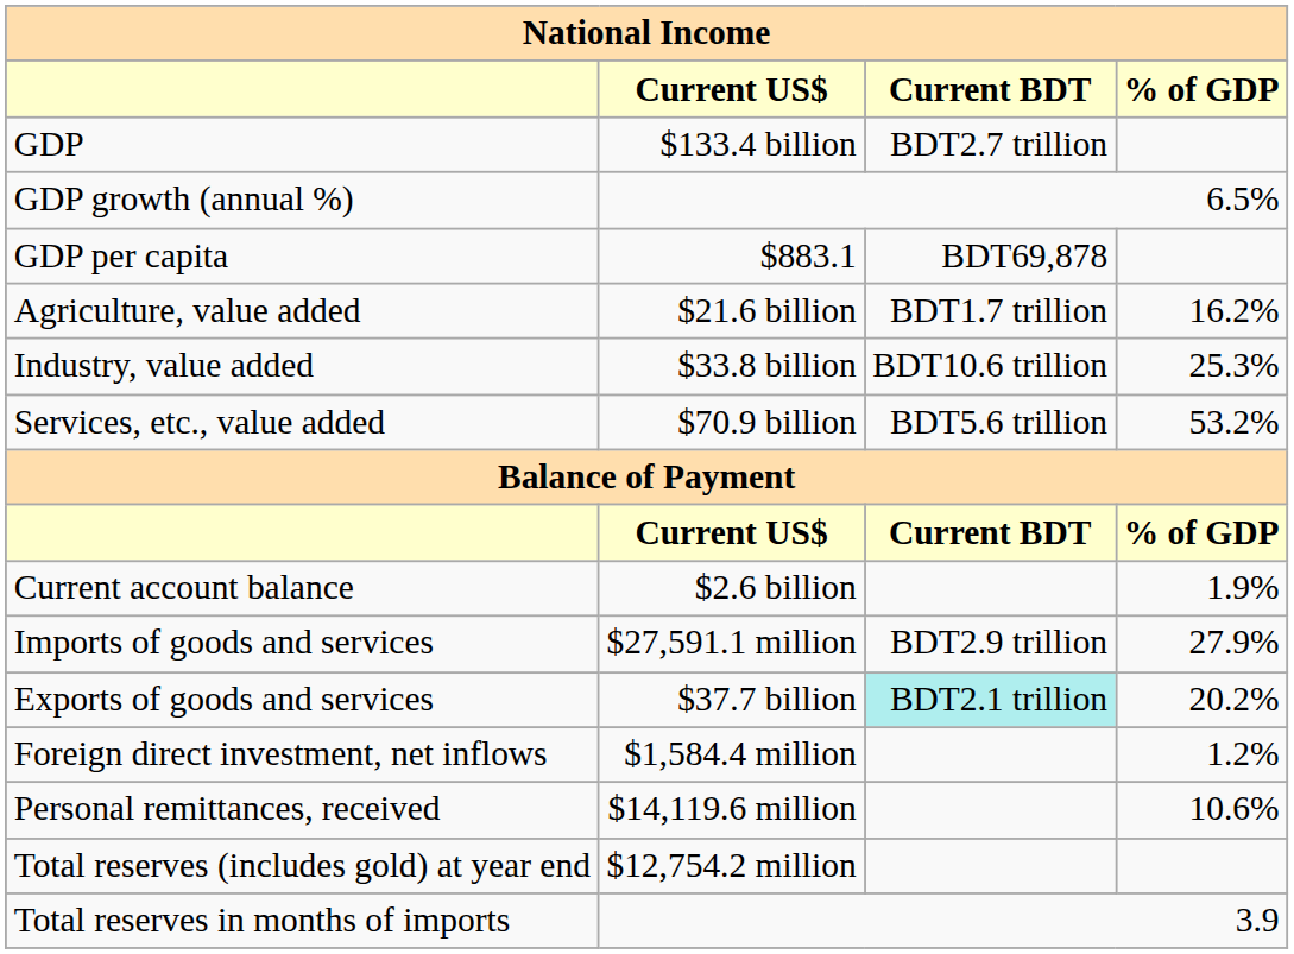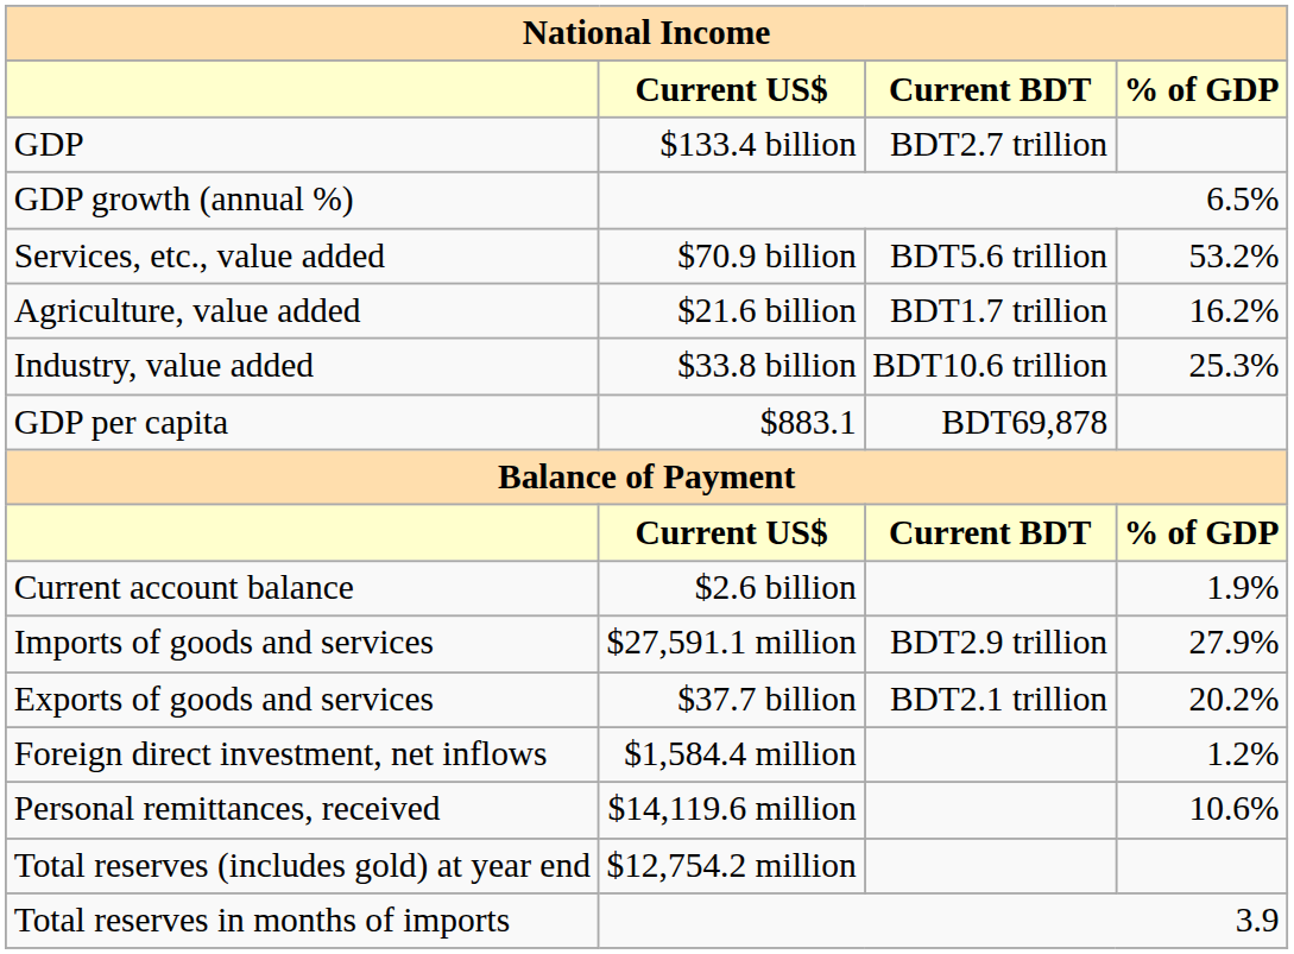rows swapped: GDP per capita <-> Services, etc., value added
Exports of goods and services | Current BDT: paleturquoise background -> no background
